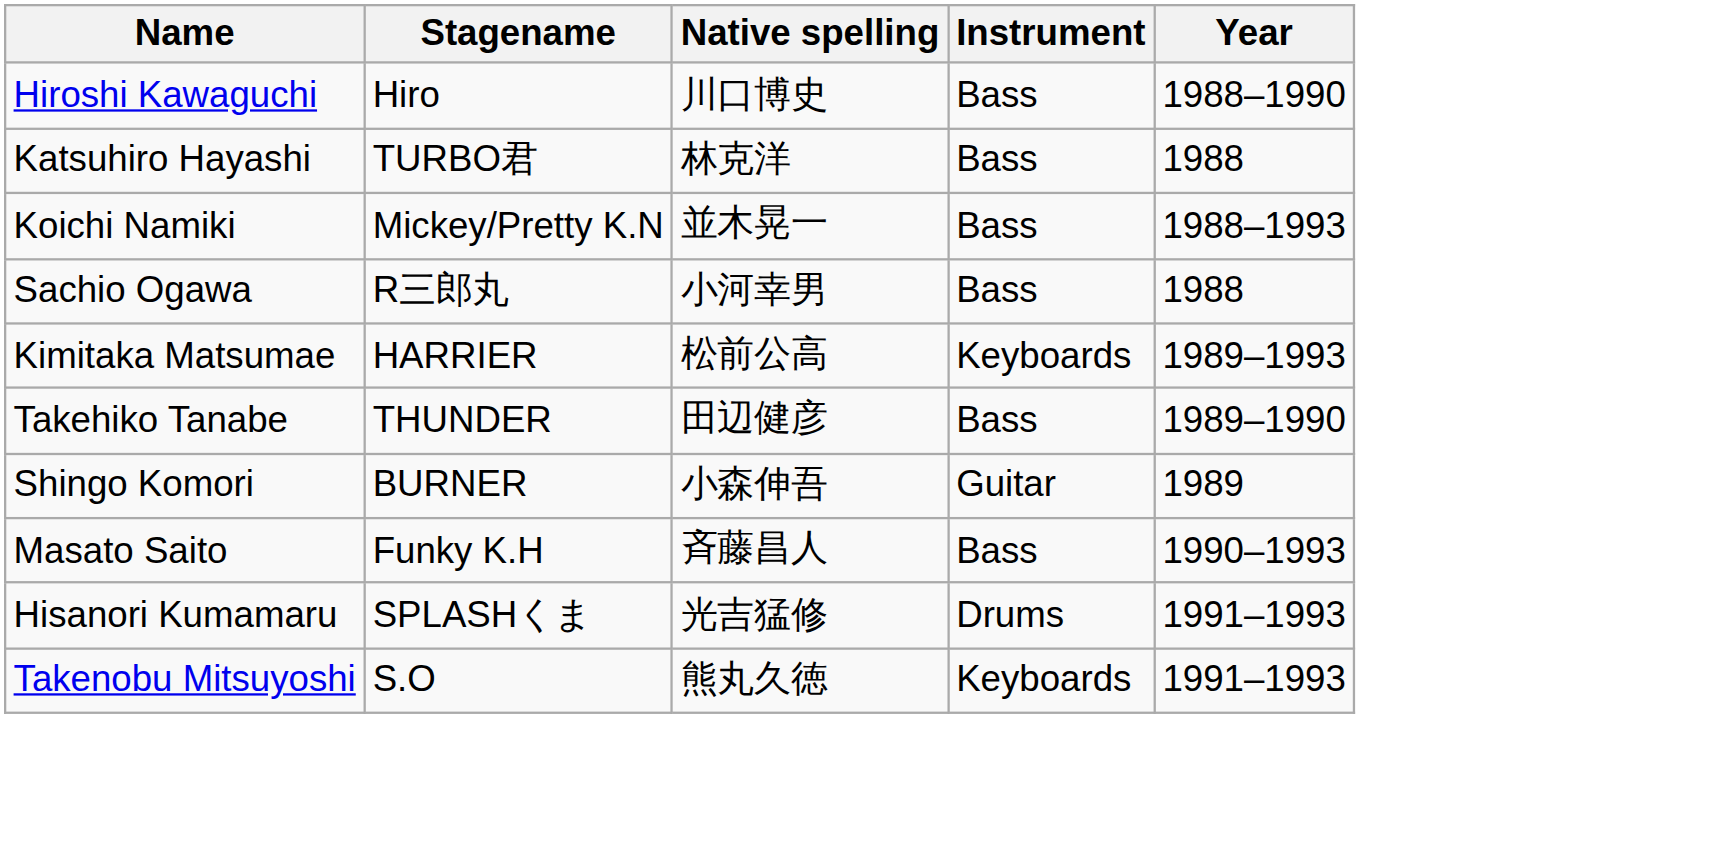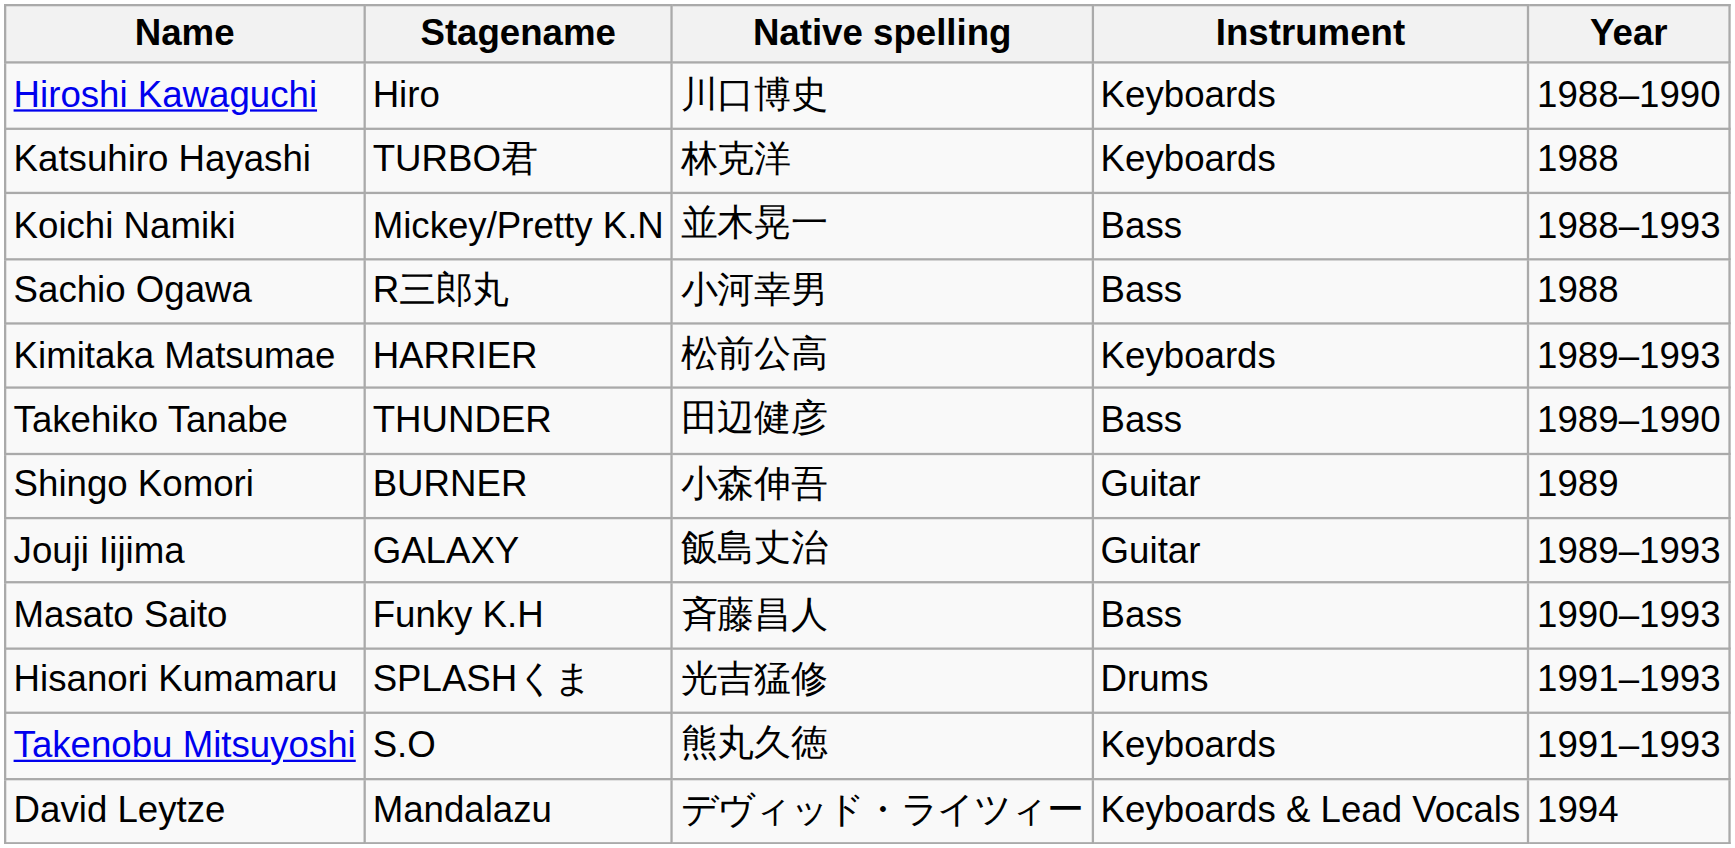Hiroshi Kawaguchi | Instrument: Bass -> Keyboards
Katsuhiro Hayashi | Instrument: Bass -> Keyboards
+ row: Jouji Iijima | GALAXY | 飯島丈治 | Guitar | 1989–1993
+ row: David Leytze | Mandalazu | デヴィッド・ライツィー | Keyboards & Lead Vocals | 1994
